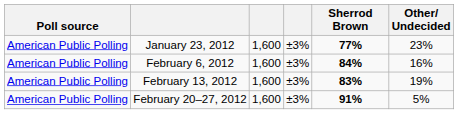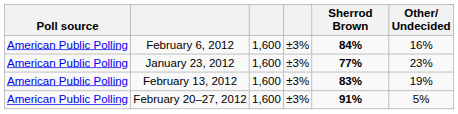rows swapped: January 23, 2012 <-> February 6, 2012
